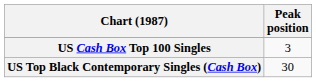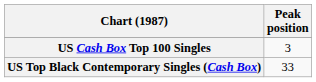US Top Black Contemporary Singles (Cash Box) | Peak position: 30 -> 33
